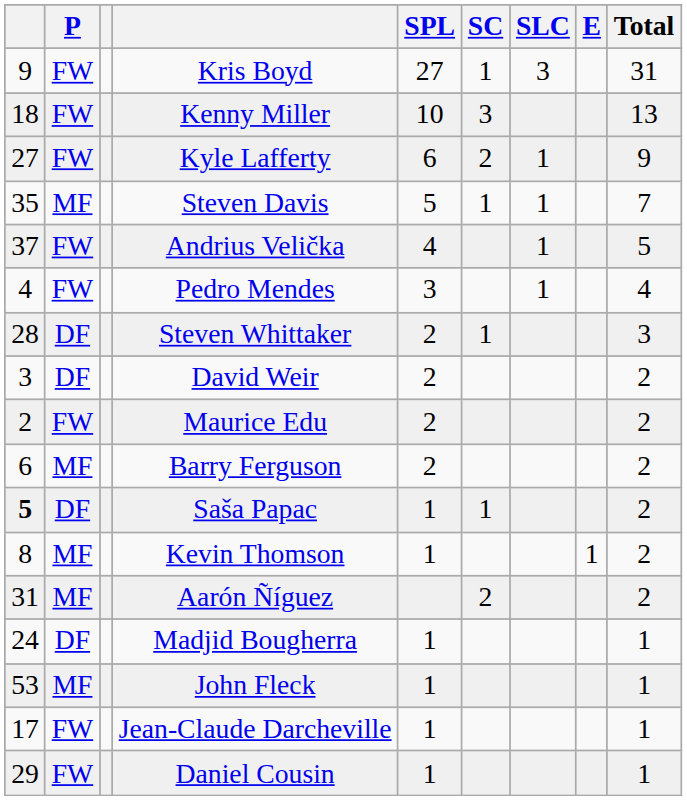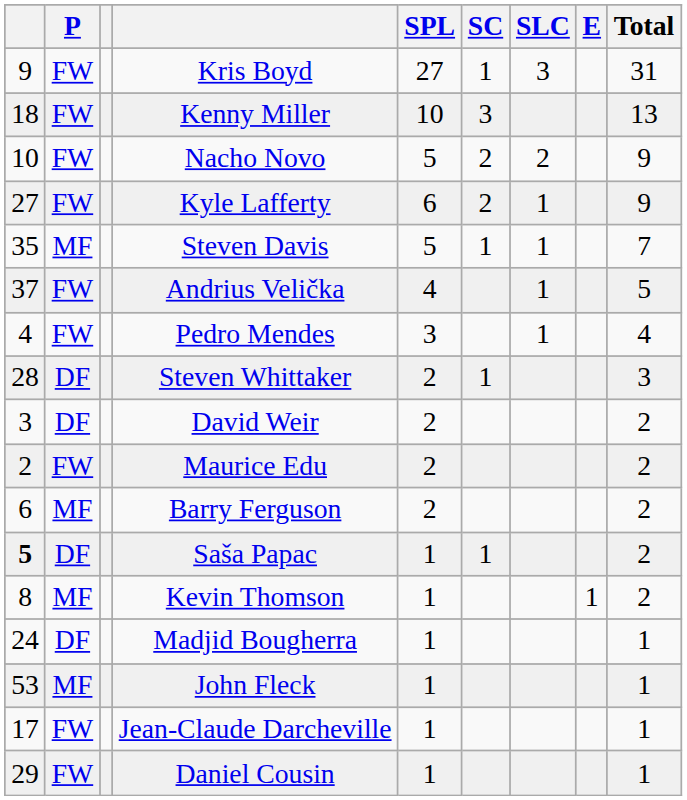+ row: 10 | FW | Nacho Novo | 5 | 2 | 2 | 9
- row: 31 | MF | Aarón Ñíguez | 2 | 2
